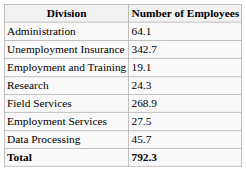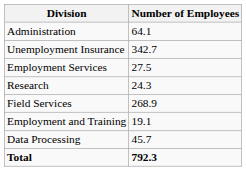rows swapped: Employment Services <-> Employment and Training
